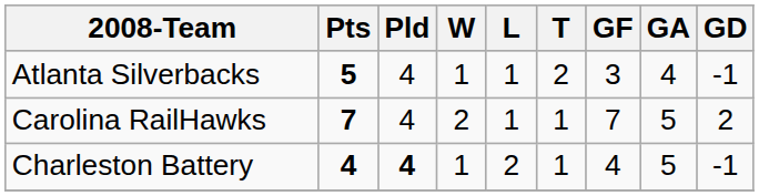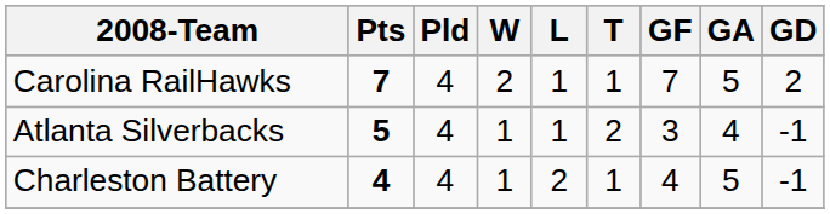rows swapped: Carolina RailHawks <-> Atlanta Silverbacks
Charleston Battery | Pld: bold -> normal
